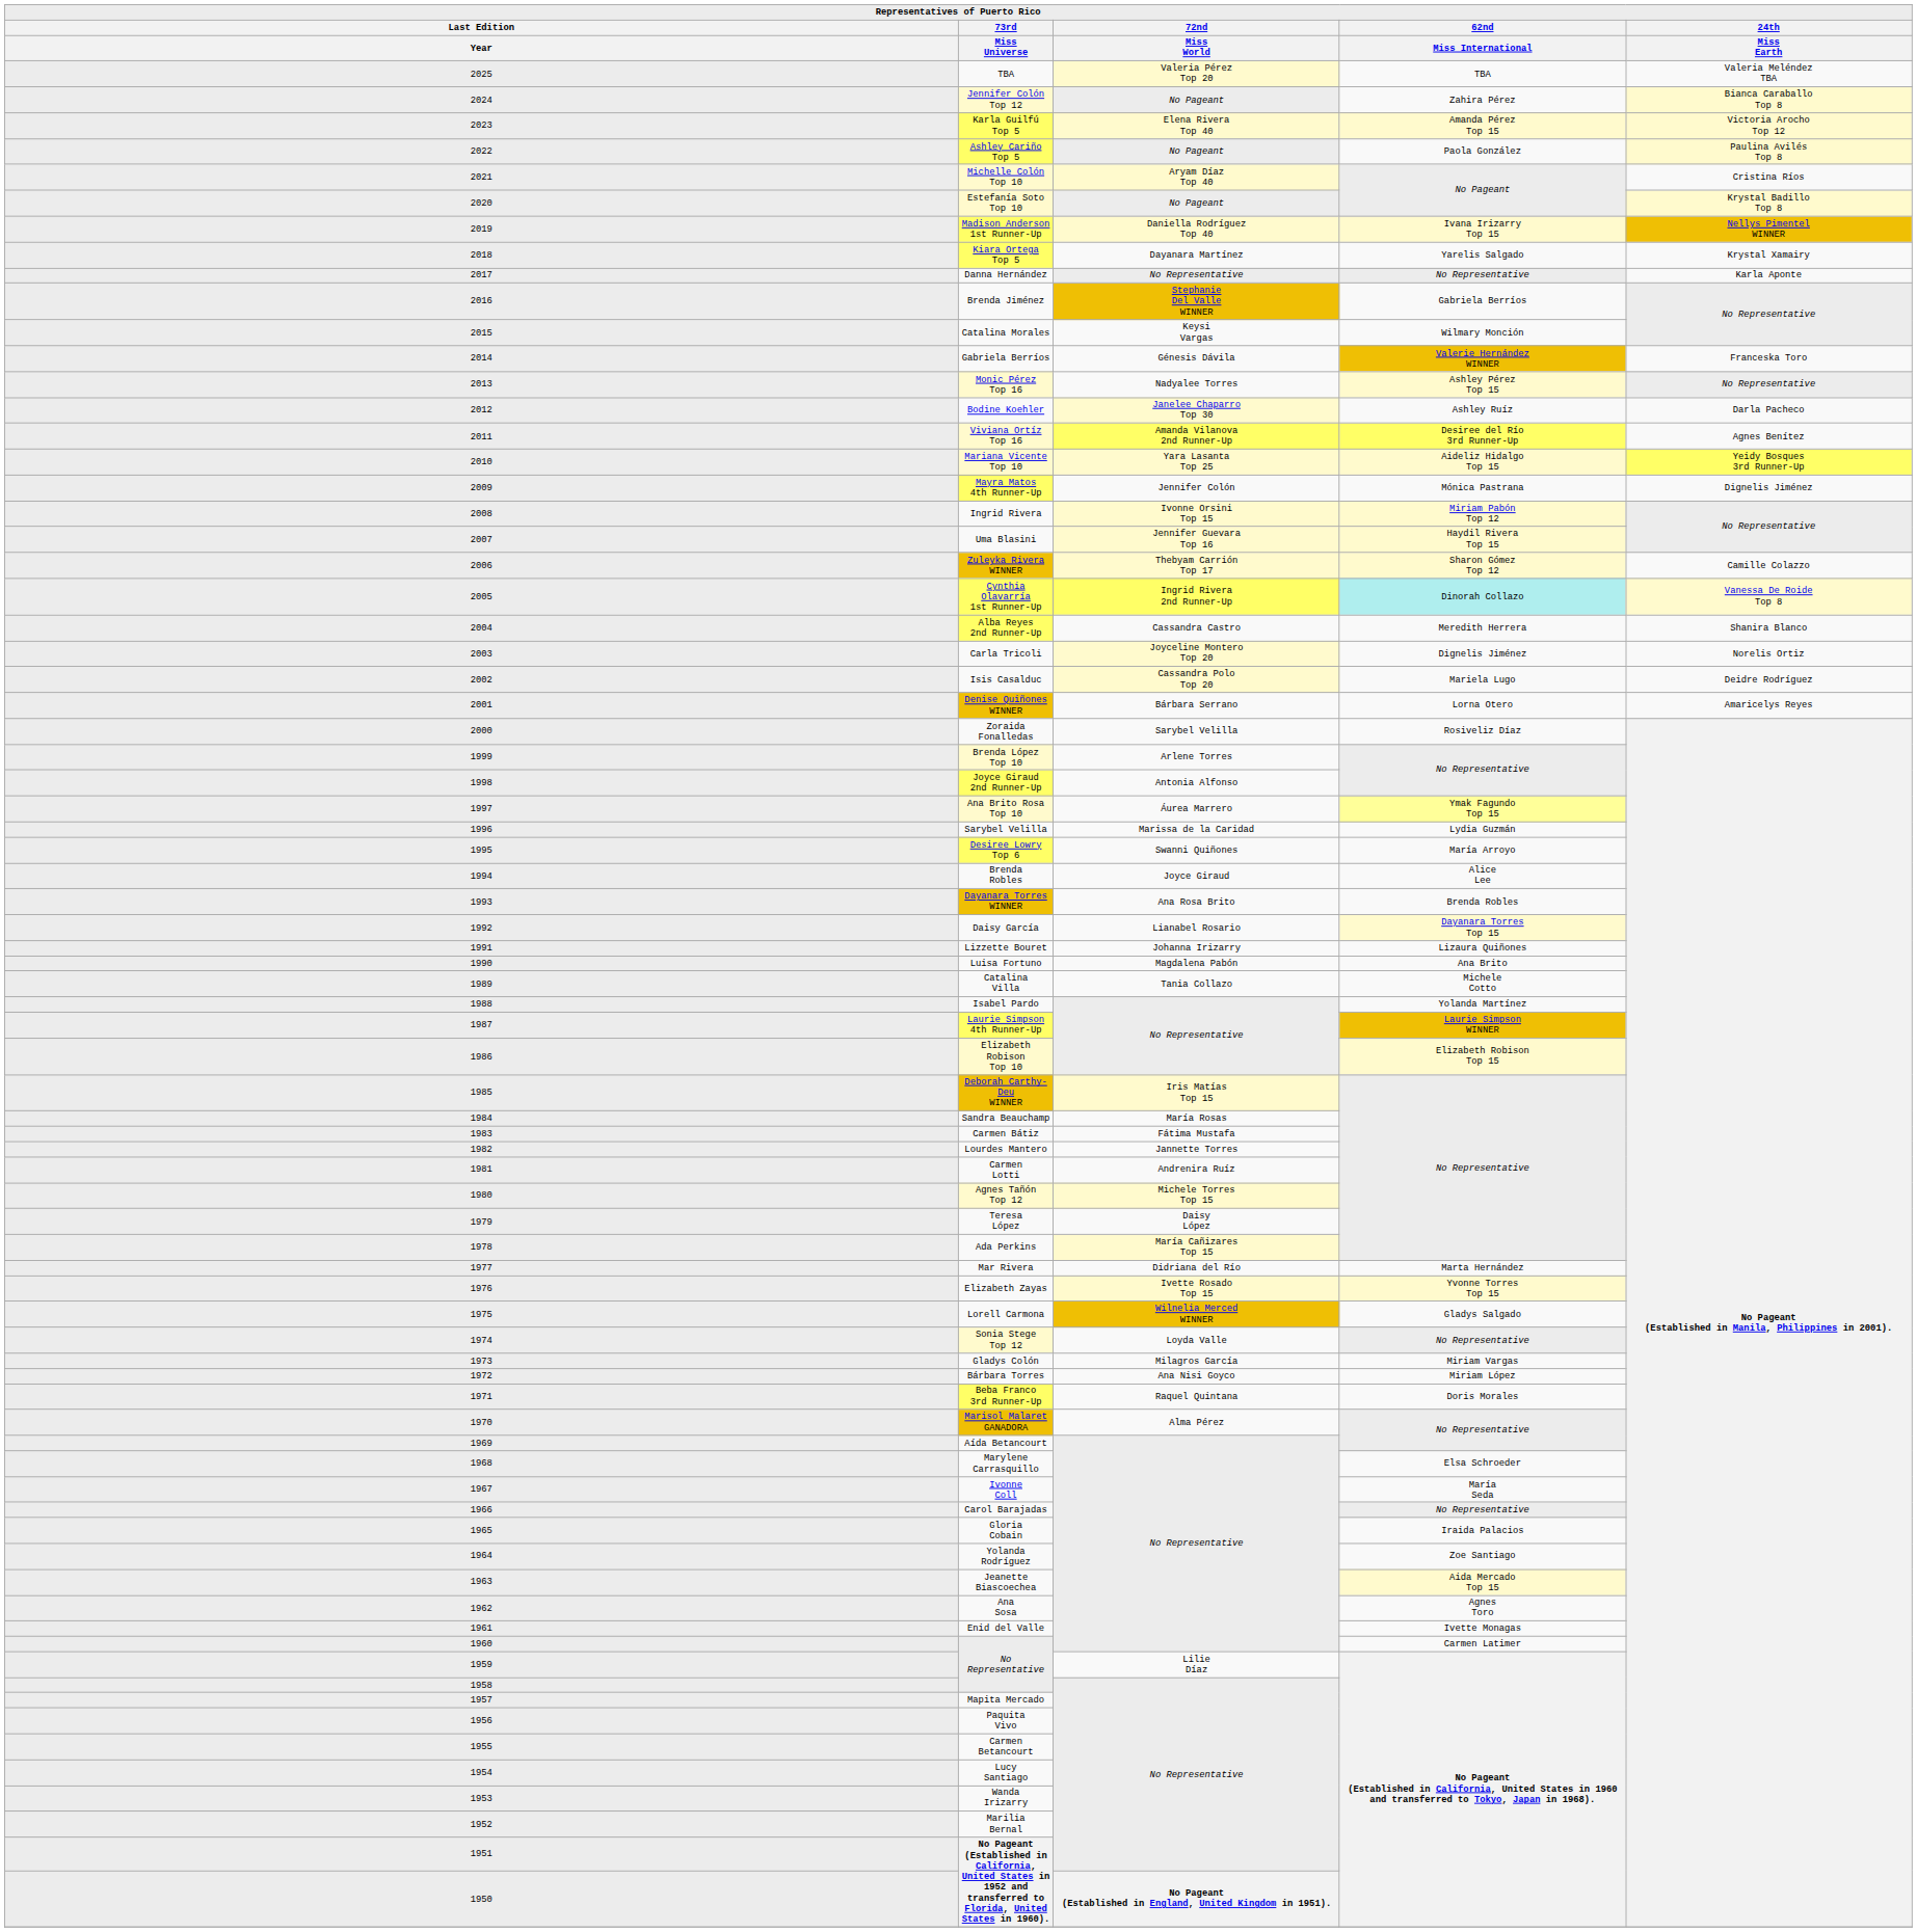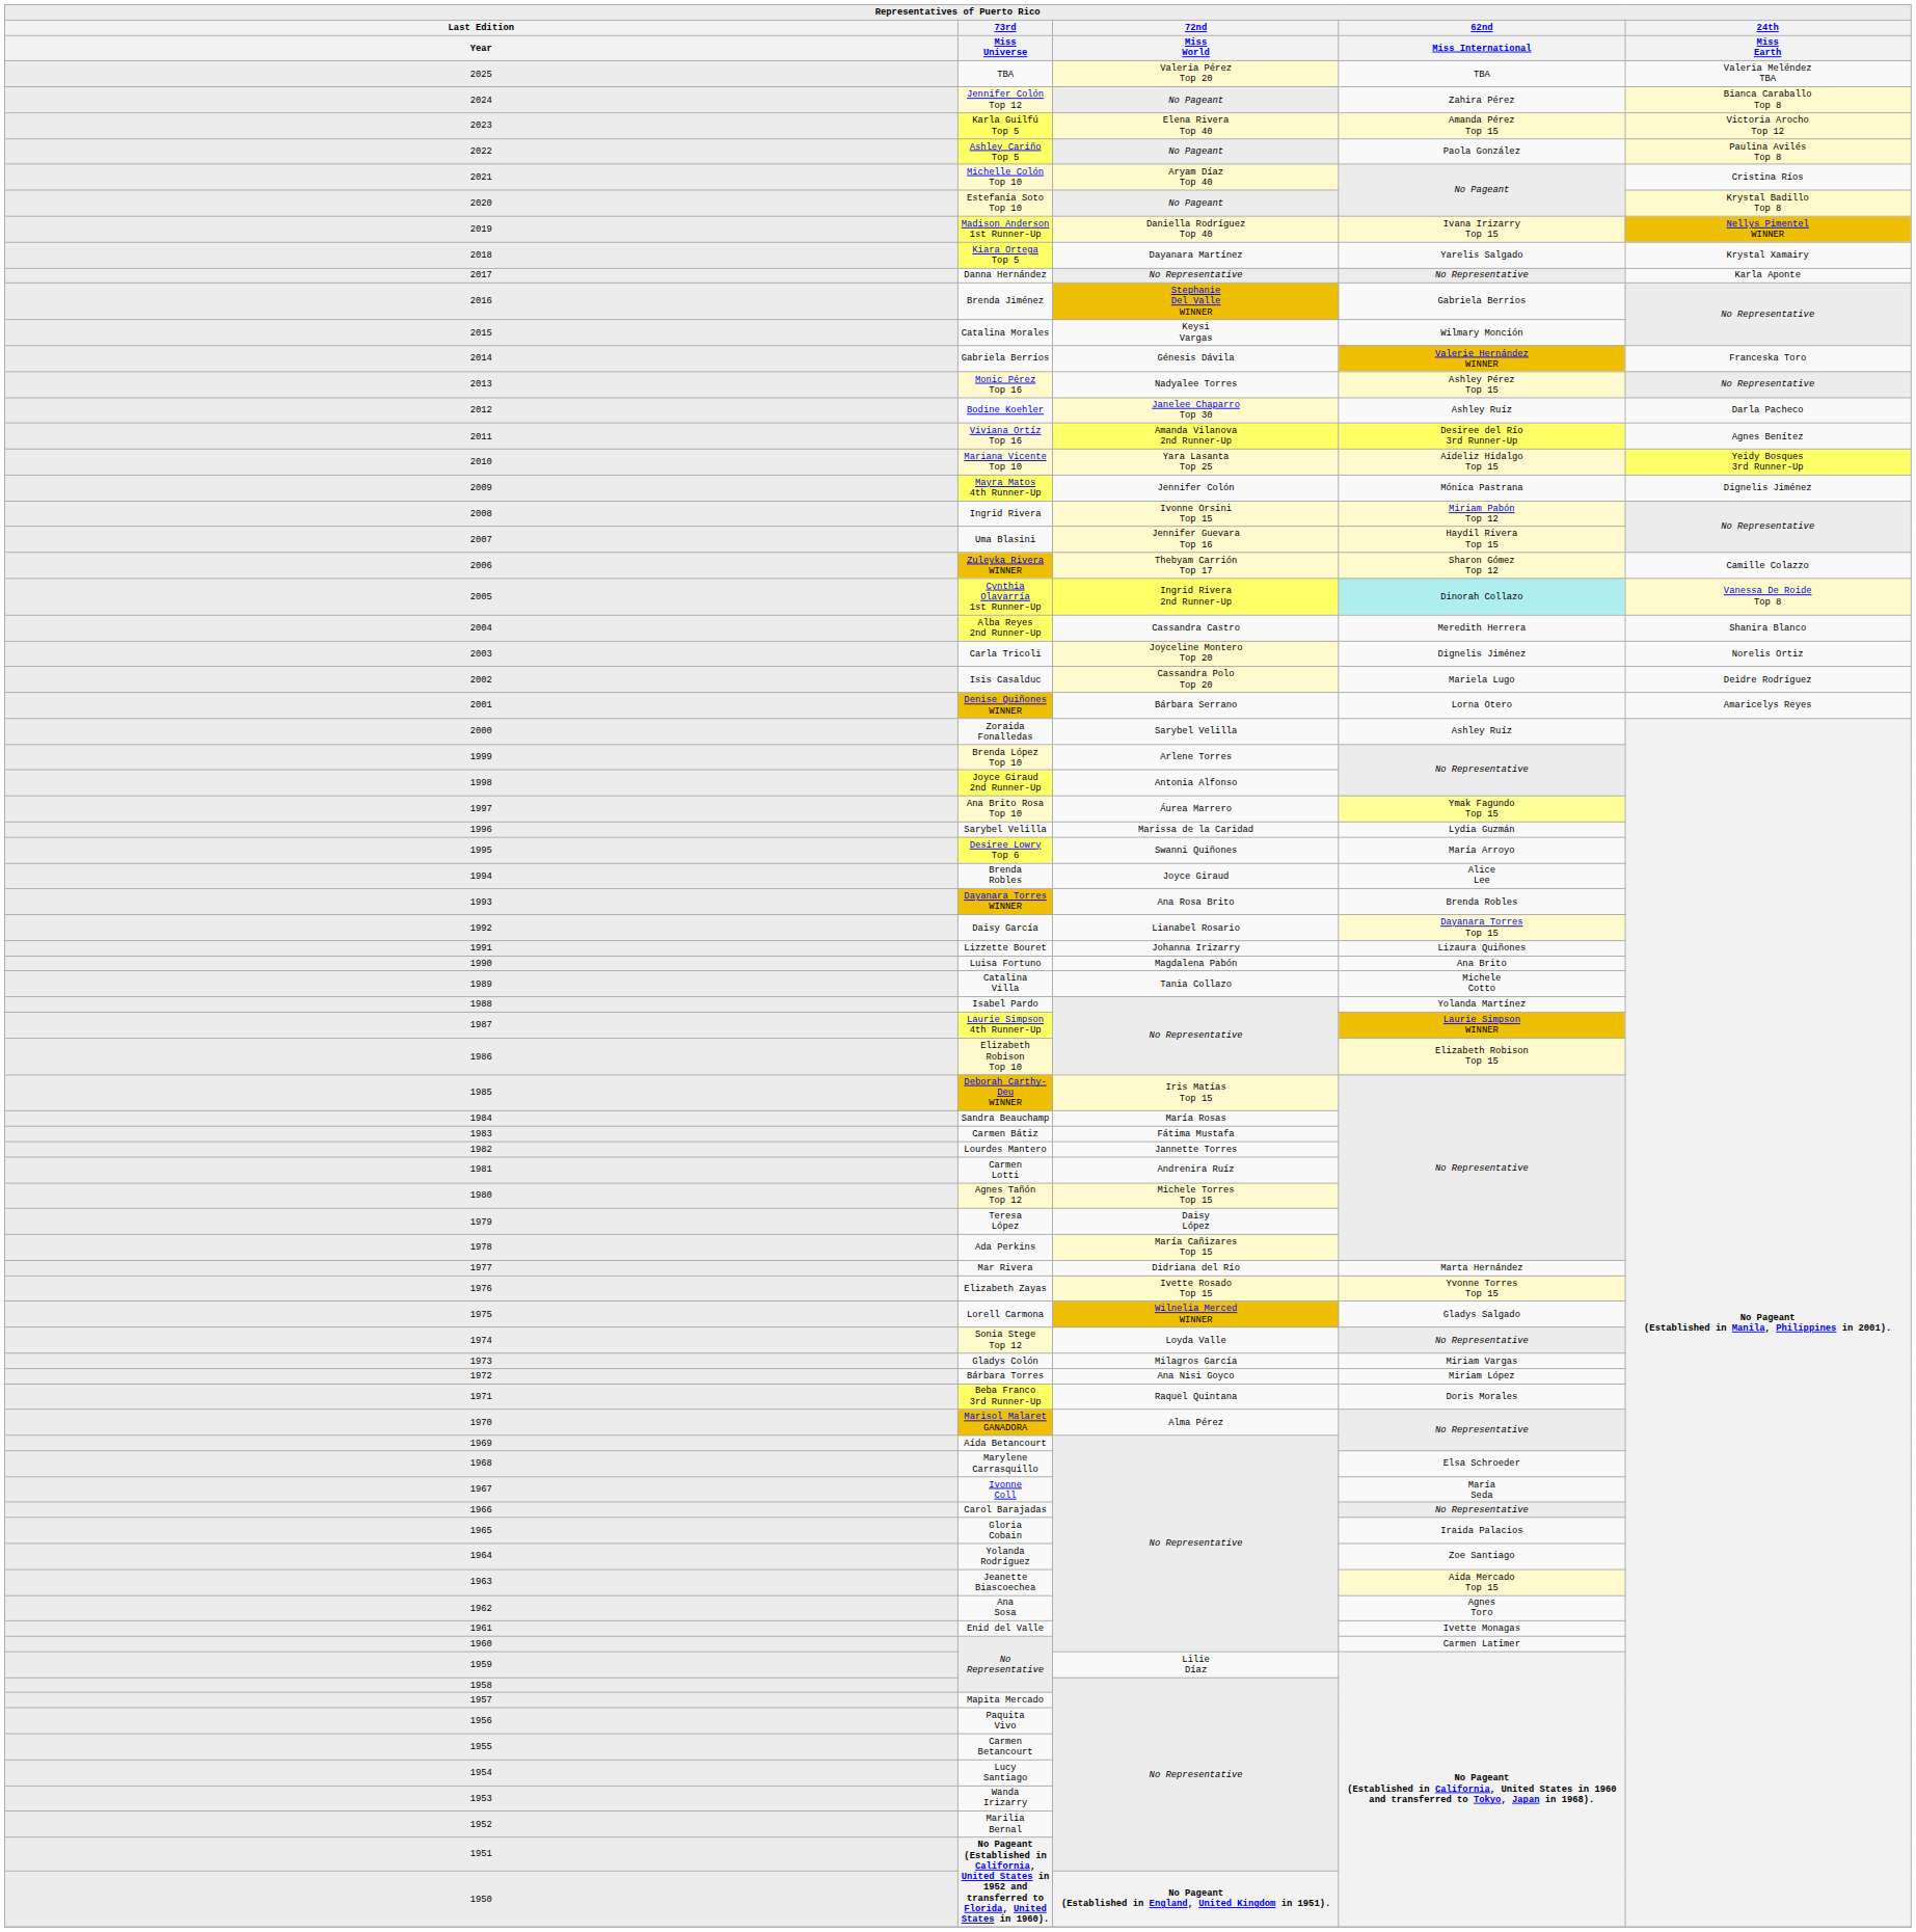Zoraida Fonalledas | 62nd / Miss International: Rosiveliz Díaz -> Ashley Ruíz
